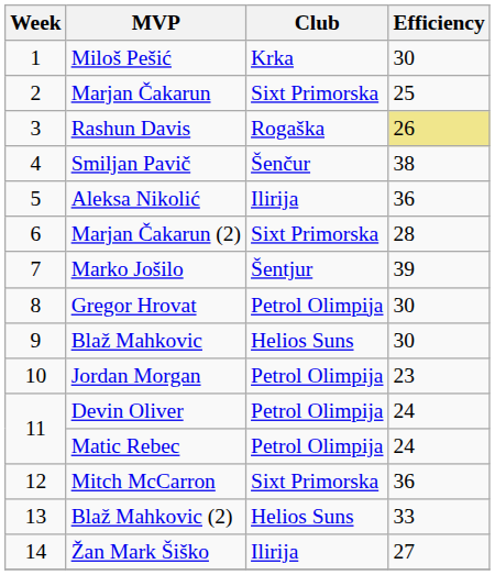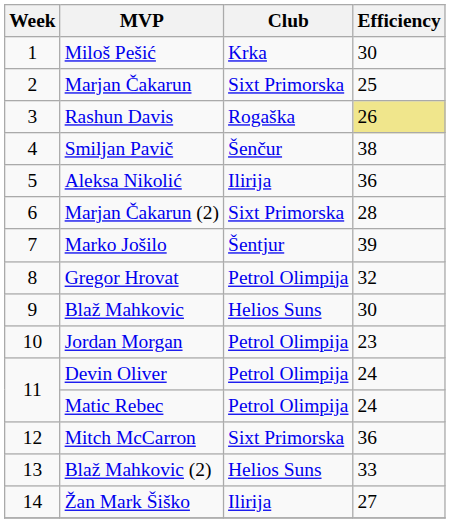Gregor Hrovat | Efficiency: 30 -> 32
